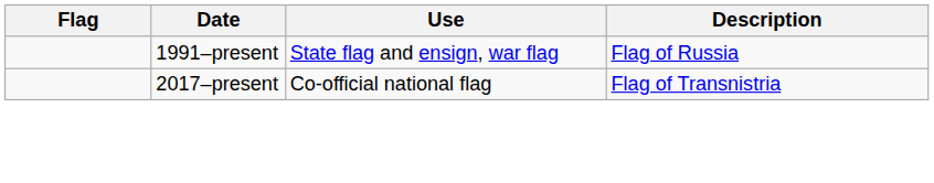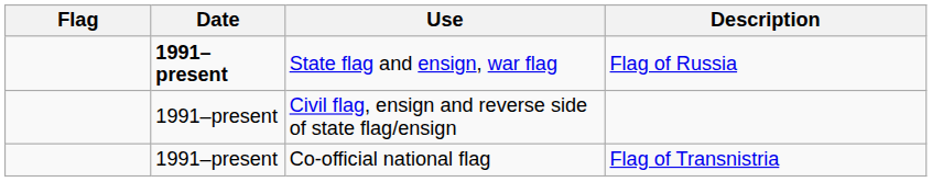State flag and ensign, war flag | Date: normal -> bold
+ row: 1991–present | Civil flag, ensign and reverse side of state flag/ensign
Co-official national flag | Date: 2017–present -> 1991–present
